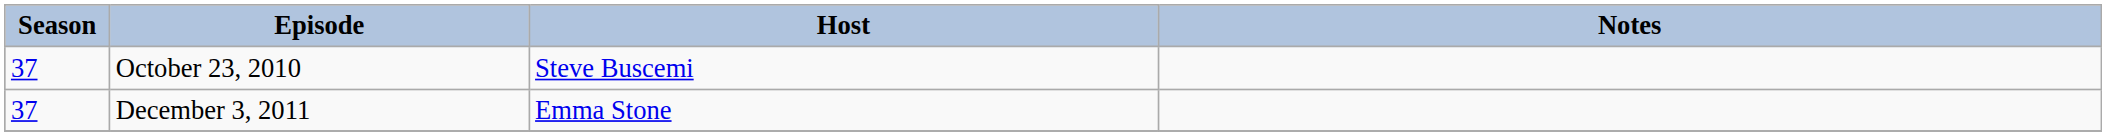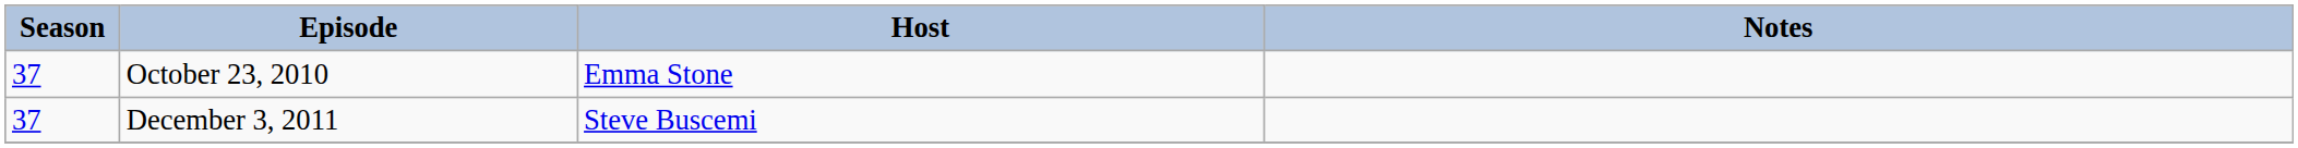October 23, 2010 | Host: Steve Buscemi -> Emma Stone
December 3, 2011 | Host: Emma Stone -> Steve Buscemi
